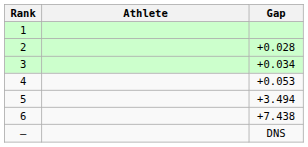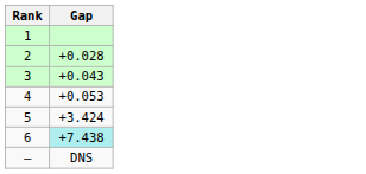- column: Athlete
3 | Gap: +0.034 -> +0.043
5 | Gap: +3.494 -> +3.424
6 | Gap: no background -> paleturquoise background
